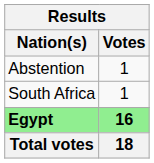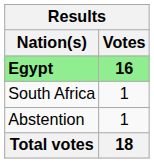rows swapped: Egypt <-> Abstention
